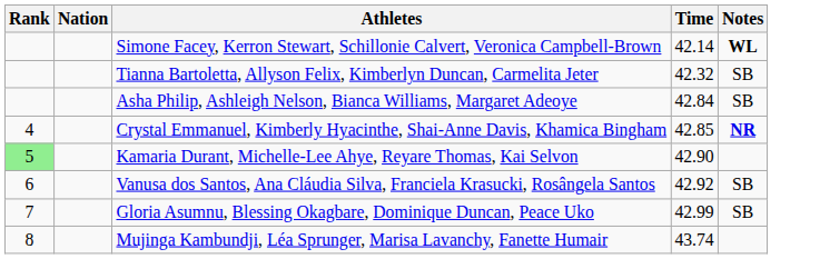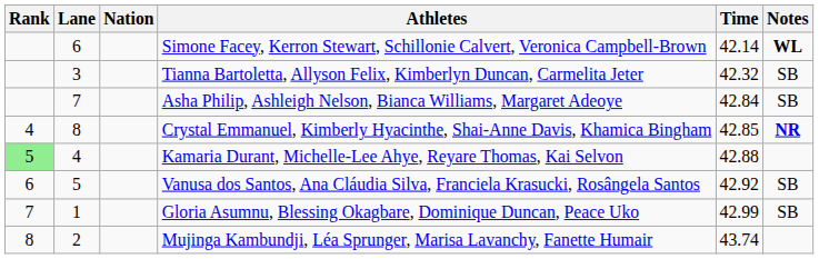+ column: Lane | 6 | 3 | 7 | 8 | 4 | 5 | 1 | 2
Kamaria Durant, Michelle-Lee Ahye, Reyare Thomas, Kai Selvon | Time: 42.90 -> 42.88
